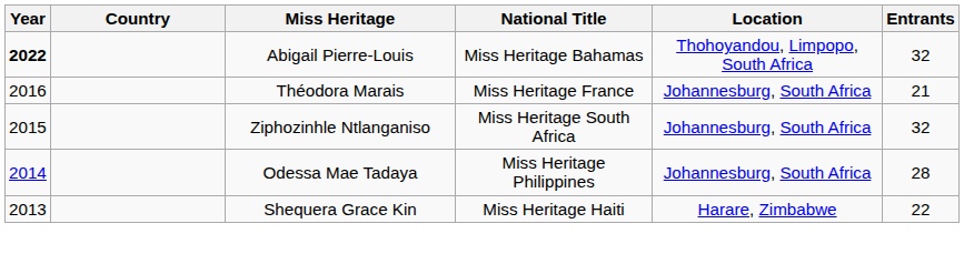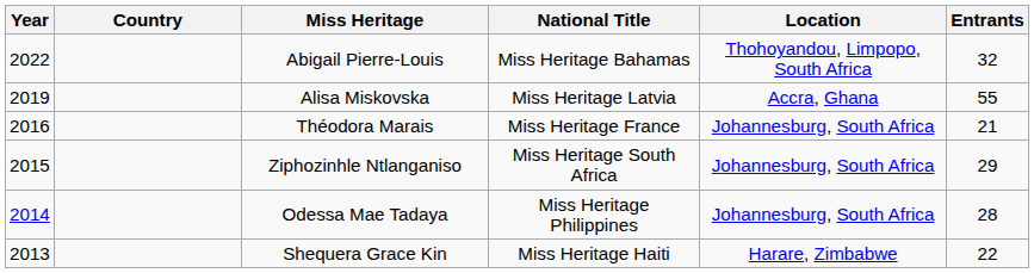Abigail Pierre-Louis | Year: bold -> normal
+ row: 2019 | Alisa Miskovska | Miss Heritage Latvia | Accra, Ghana | 55
Ziphozinhle Ntlanganiso | Entrants: 32 -> 29
